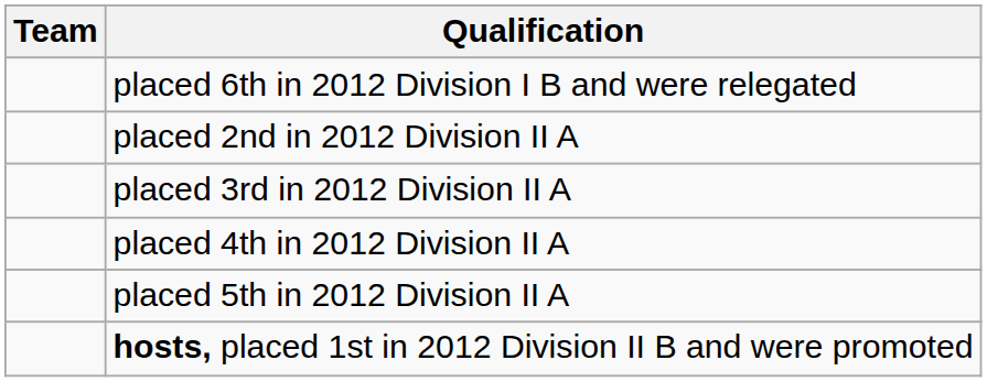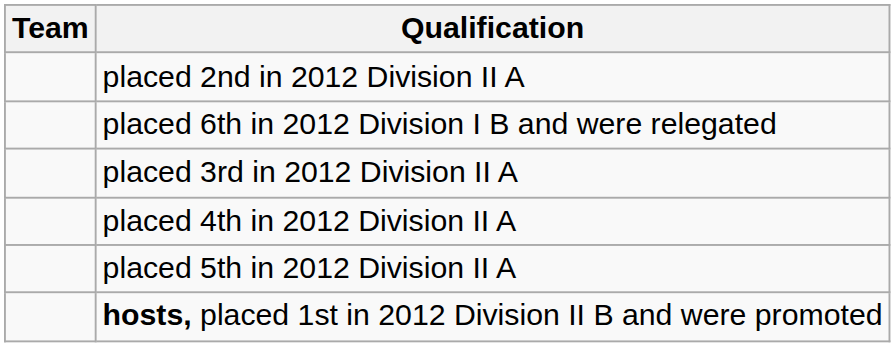rows swapped: placed 6th in 2012 Division I B and were relegated <-> placed 2nd in 2012 Division II A
